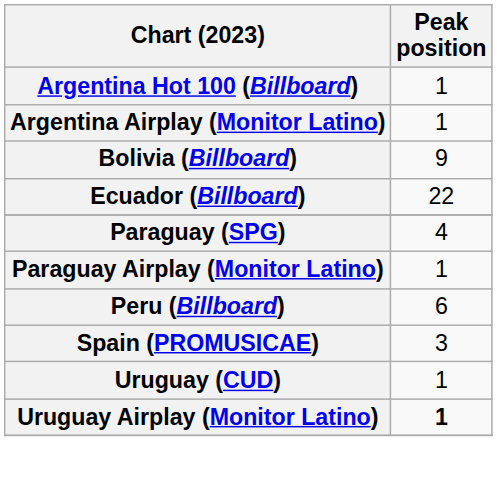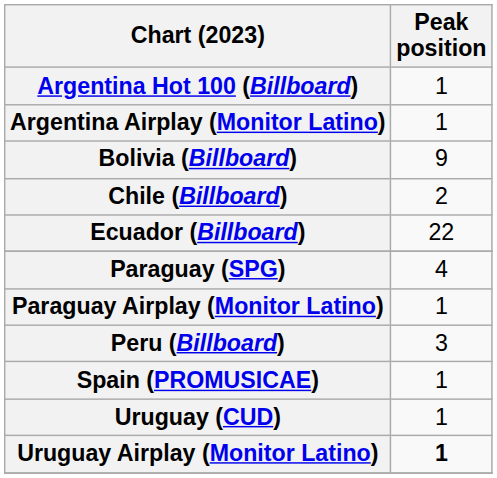+ row: Chile (Billboard) | 2
Peru (Billboard) | Peak position: 6 -> 3
Spain (PROMUSICAE) | Peak position: 3 -> 1
